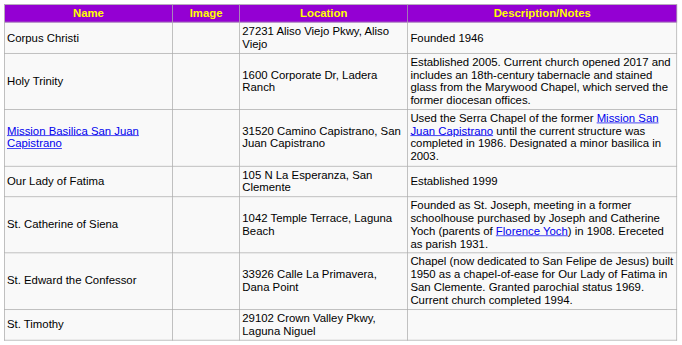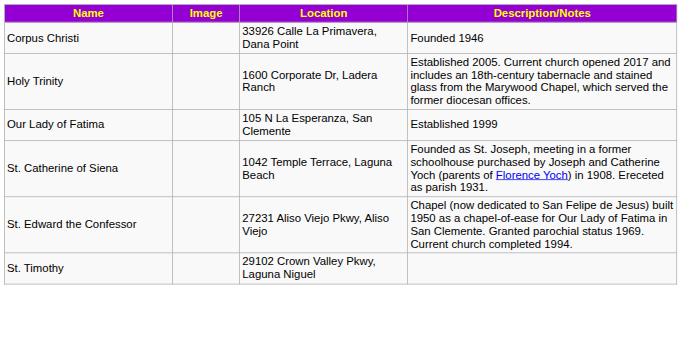Corpus Christi | Location: 27231 Aliso Viejo Pkwy, Aliso Viejo -> 33926 Calle La Primavera, Dana Point
- row: Mission Basilica San Juan Capistrano | 31520 Camino Capistrano, San Juan Capistrano | Used the Serra Chapel of the former Mission San Juan Capistrano until the current structure was completed in 1986. Designated a minor basilica in 2003.
St. Edward the Confessor | Location: 33926 Calle La Primavera, Dana Point -> 27231 Aliso Viejo Pkwy, Aliso Viejo
